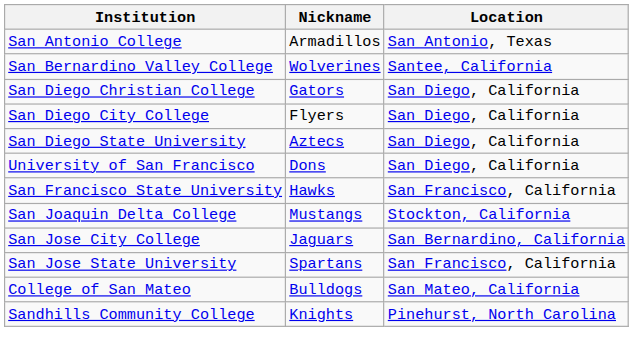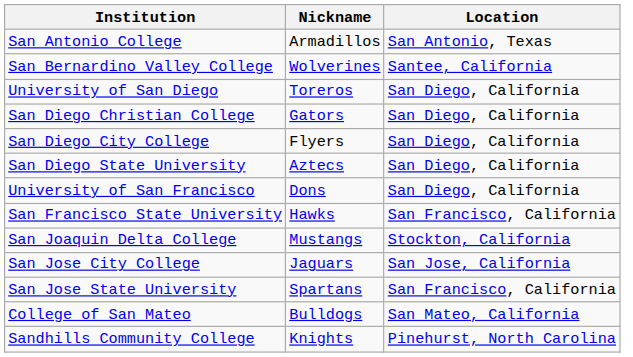+ row: University of San Diego | Toreros | San Diego, California
San Jose City College | Location: San Bernardino, California -> San Jose, California
